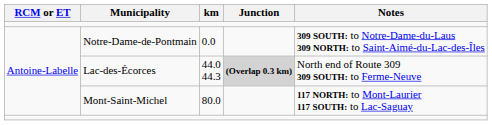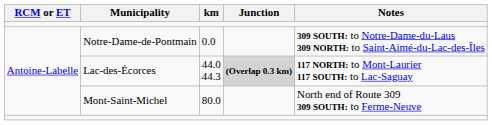Lac-des-Écorces | Notes: North end of Route 309 309 SOUTH: to Ferme-Neuve -> 117 NORTH: to Mont-Laurier 117 SOUTH: to Lac-Saguay
Mont-Saint-Michel | Notes: 117 NORTH: to Mont-Laurier 117 SOUTH: to Lac-Saguay -> North end of Route 309 309 SOUTH: to Ferme-Neuve
